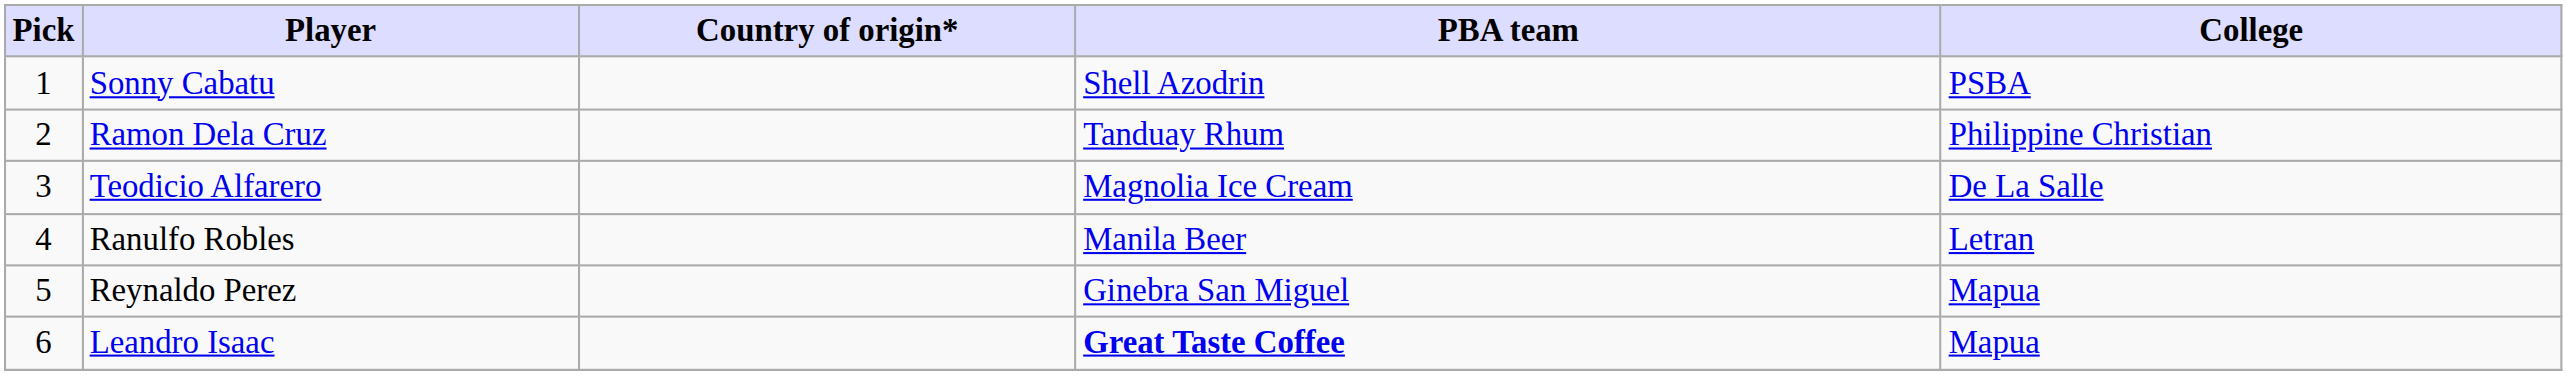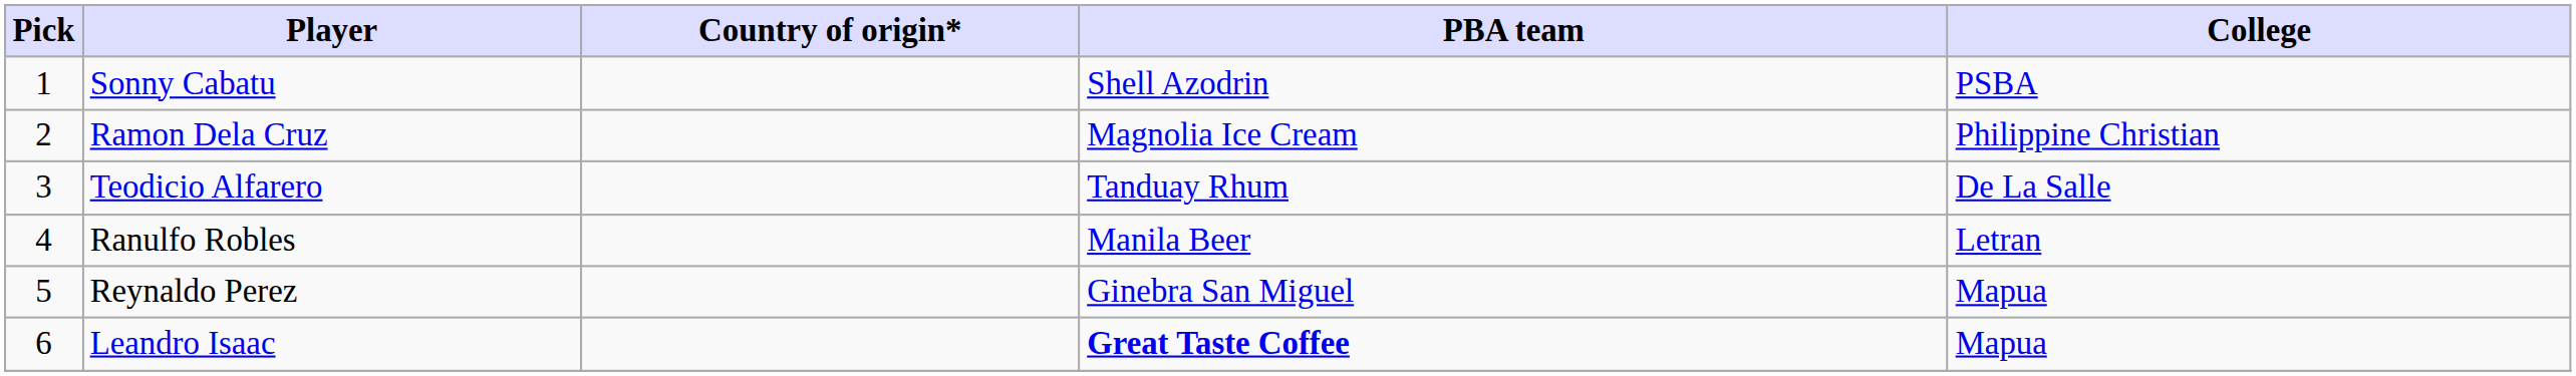Ramon Dela Cruz | PBA team: Tanduay Rhum -> Magnolia Ice Cream
Teodicio Alfarero | PBA team: Magnolia Ice Cream -> Tanduay Rhum
